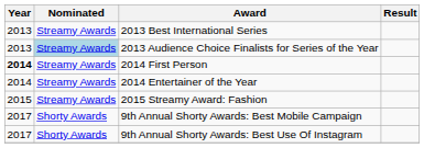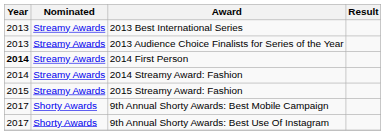2013 Audience Choice Finalists for Series of the Year | Nominated: lightblue background -> no background
- row: 2014 | Streamy Awards | 2014 Entertainer of the Year
+ row: 2014 | Streamy Awards | 2014 Streamy Award: Fashion
